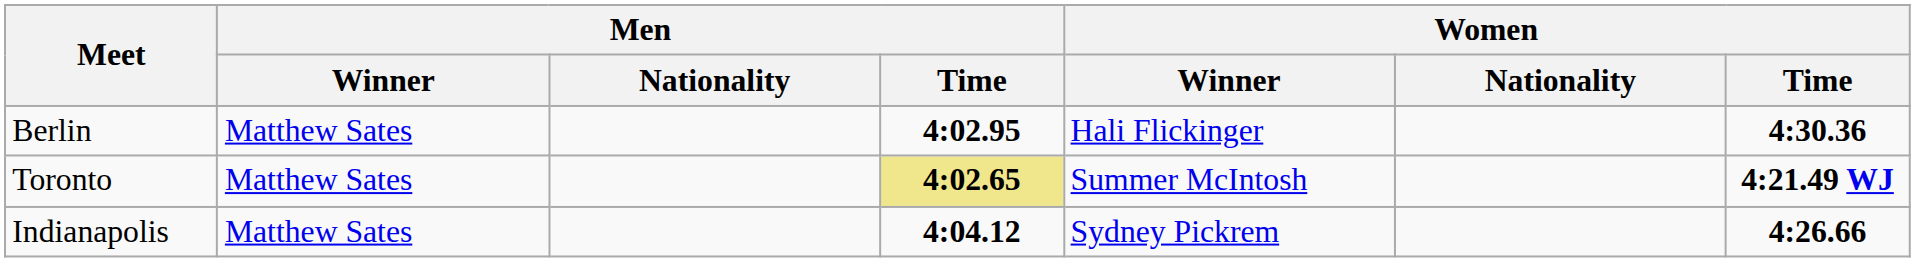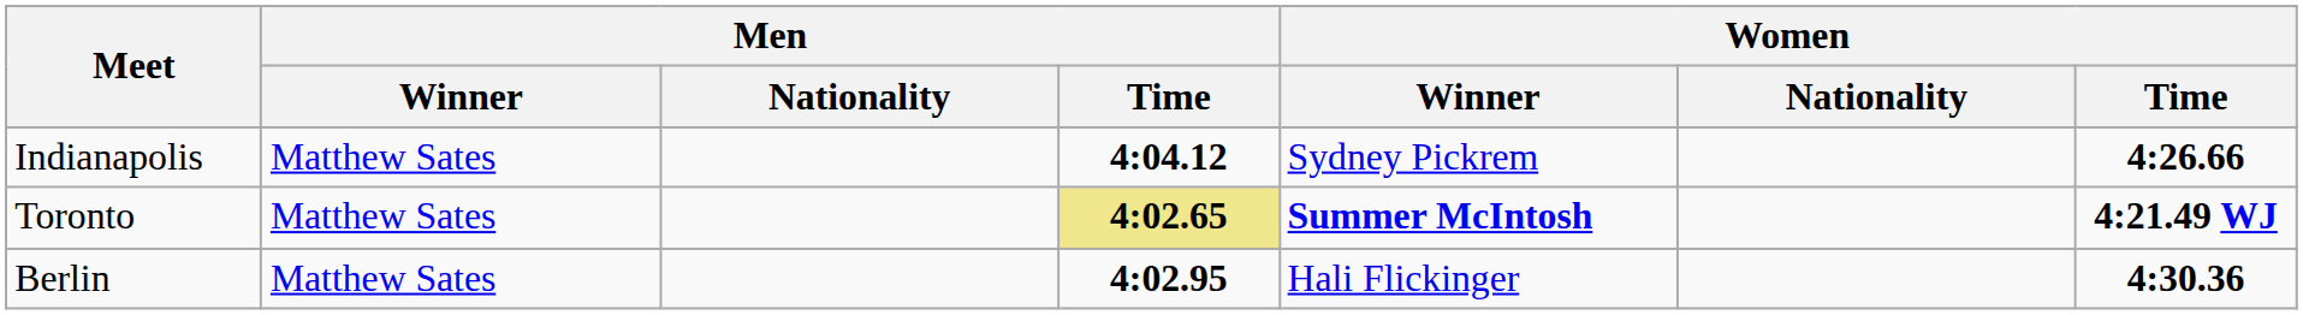rows swapped: Berlin <-> Indianapolis
Toronto | Women / Winner: normal -> bold
